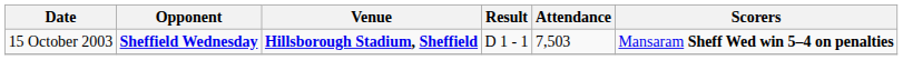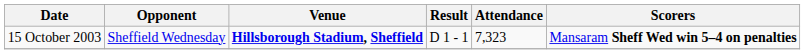15 October 2003 | Opponent: bold -> normal
15 October 2003 | Attendance: 7,503 -> 7,323
